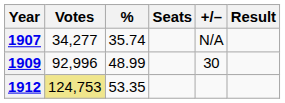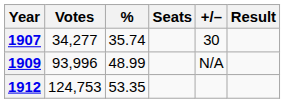1907 | +/–: N/A -> 30
1909 | Votes: 92,996 -> 93,996
1909 | +/–: 30 -> N/A
1912 | Votes: khaki background -> no background
